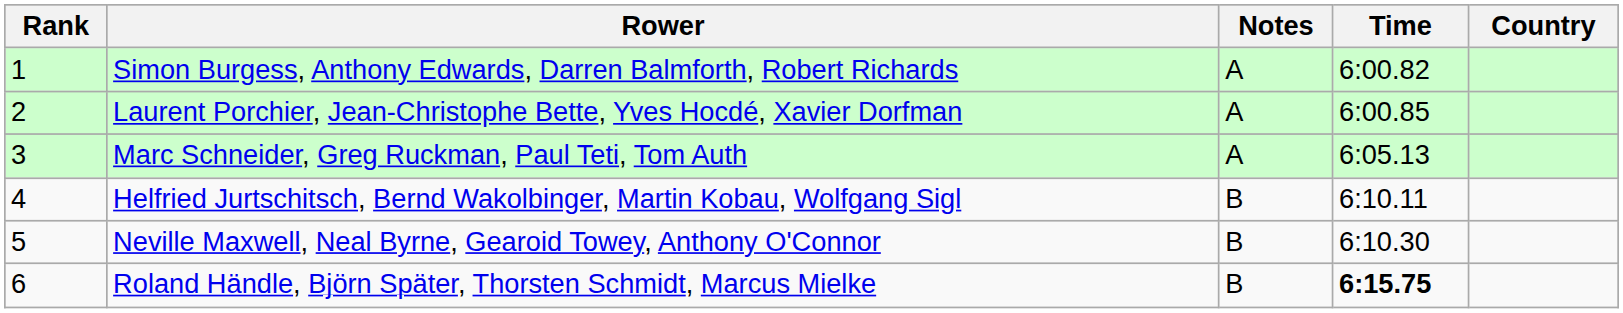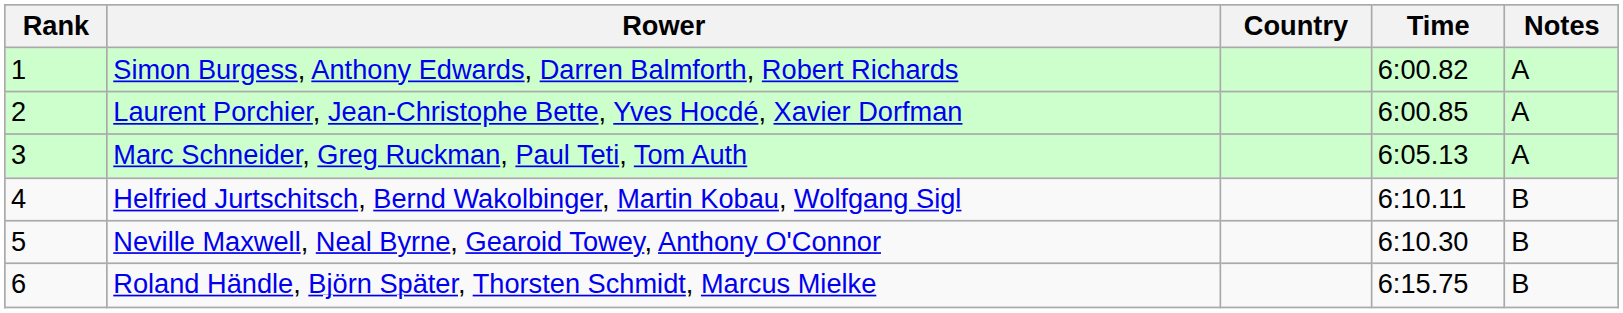columns swapped: Country <-> Notes
Roland Händle, Björn Später, Thorsten Schmidt, Marcus Mielke | Time: bold -> normal
